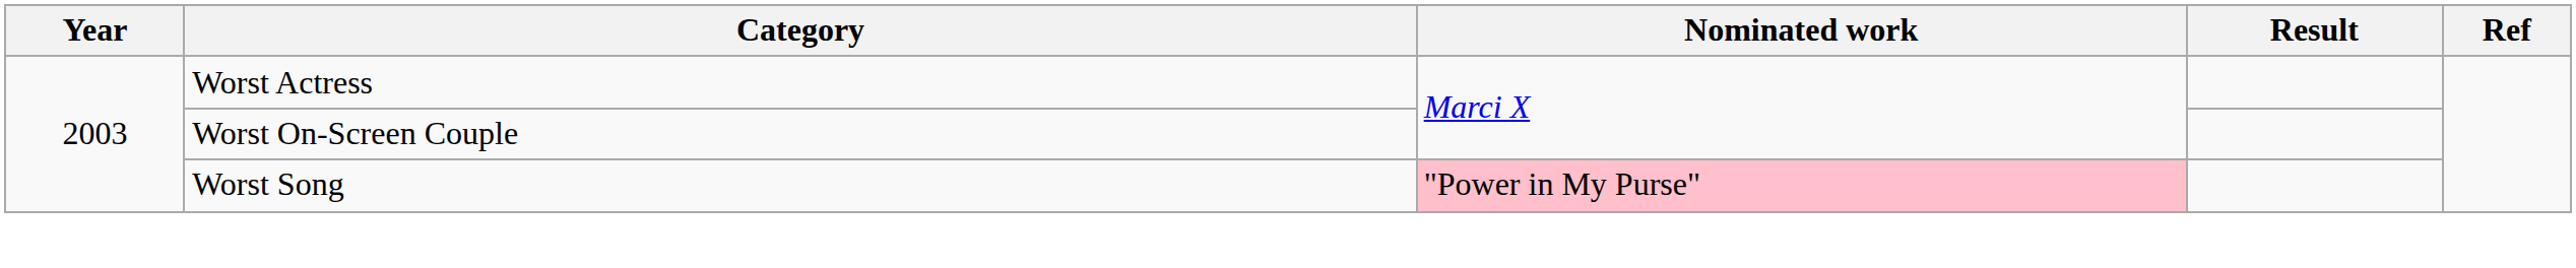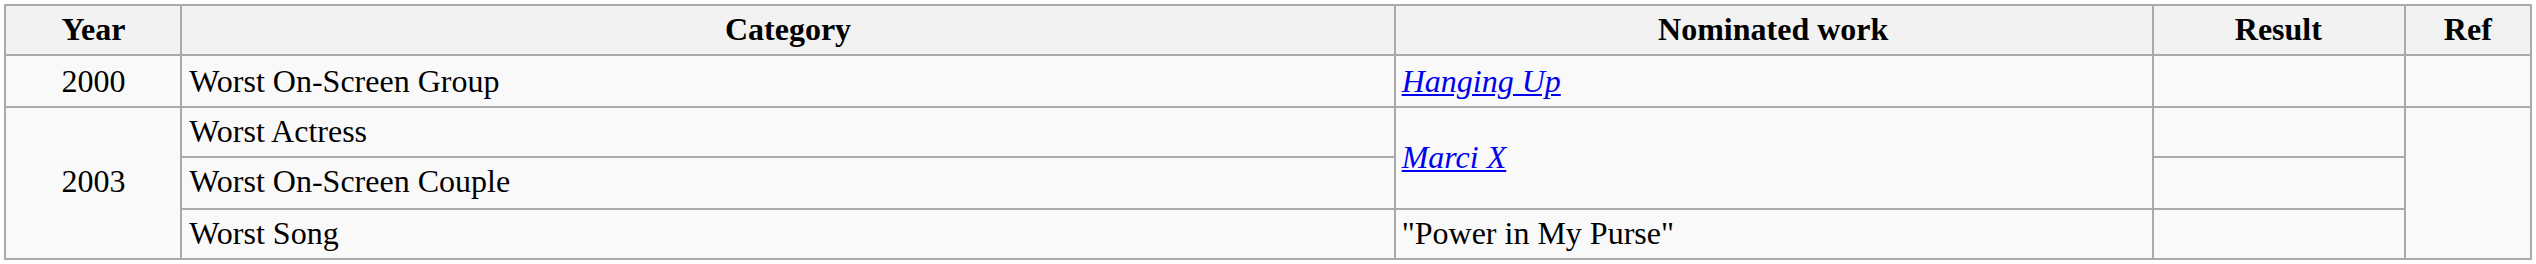+ row: 2000 | Worst On-Screen Group | Hanging Up
Worst Song | Nominated work: pink background -> no background
